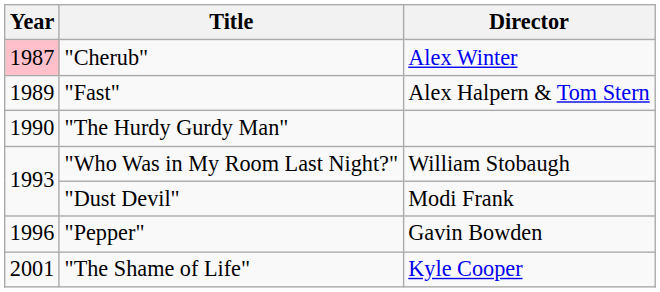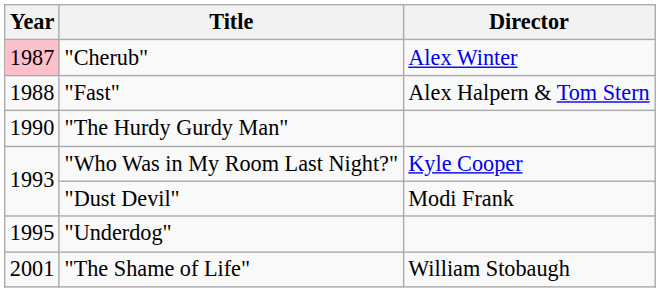"Fast" | Year: 1989 -> 1988
"Who Was in My Room Last Night?" | Director: William Stobaugh -> Kyle Cooper
+ row: 1995 | "Underdog"
- row: 1996 | "Pepper" | Gavin Bowden
"The Shame of Life" | Director: Kyle Cooper -> William Stobaugh
